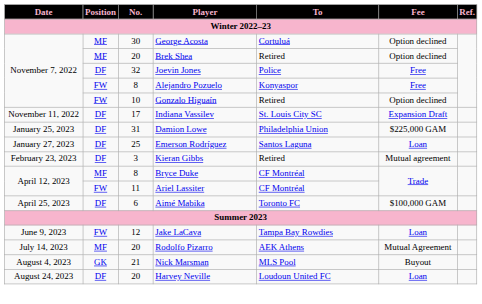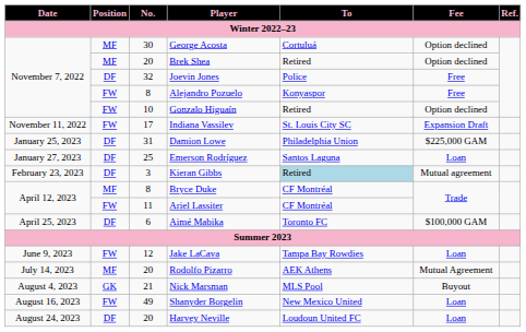Indiana Vassilev | Position: DF -> FW
Kieran Gibbs | To: no background -> lightblue background
+ row: August 16, 2023 | FW | 49 | Shanyder Borgelin | New Mexico United | Loan
